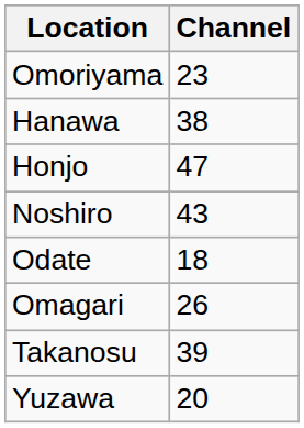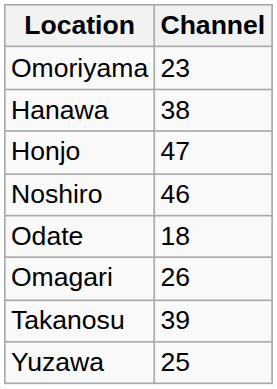Noshiro | Channel: 43 -> 46
Yuzawa | Channel: 20 -> 25
